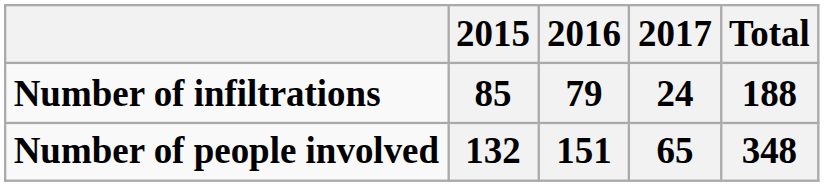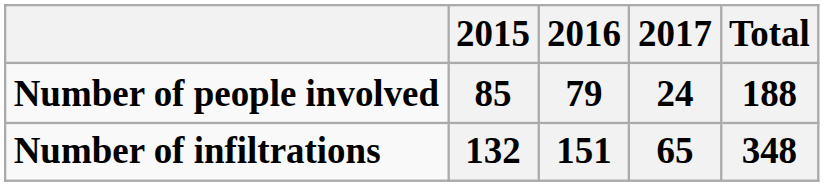85 | column 1: Number of infiltrations -> Number of people involved
132 | column 1: Number of people involved -> Number of infiltrations
